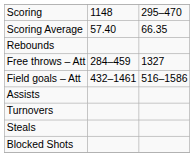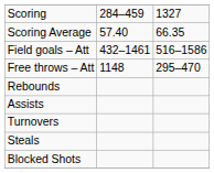Scoring | column 2: 1148 -> 284–459
Scoring | column 3: 295–470 -> 1327
rows swapped: Field goals – Att <-> Rebounds
Free throws – Att | column 2: 284–459 -> 1148
Free throws – Att | column 3: 1327 -> 295–470
